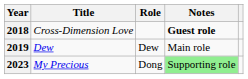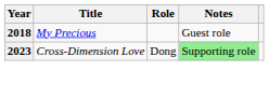2018 | Title: Cross-Dimension Love -> My Precious
2018 | Notes: bold -> normal
- row: 2019 | Dew | Dew | Main role
2023 | Title: My Precious -> Cross-Dimension Love
